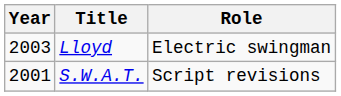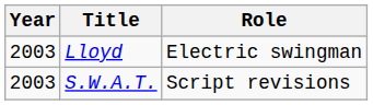S.W.A.T. | Year: 2001 -> 2003
